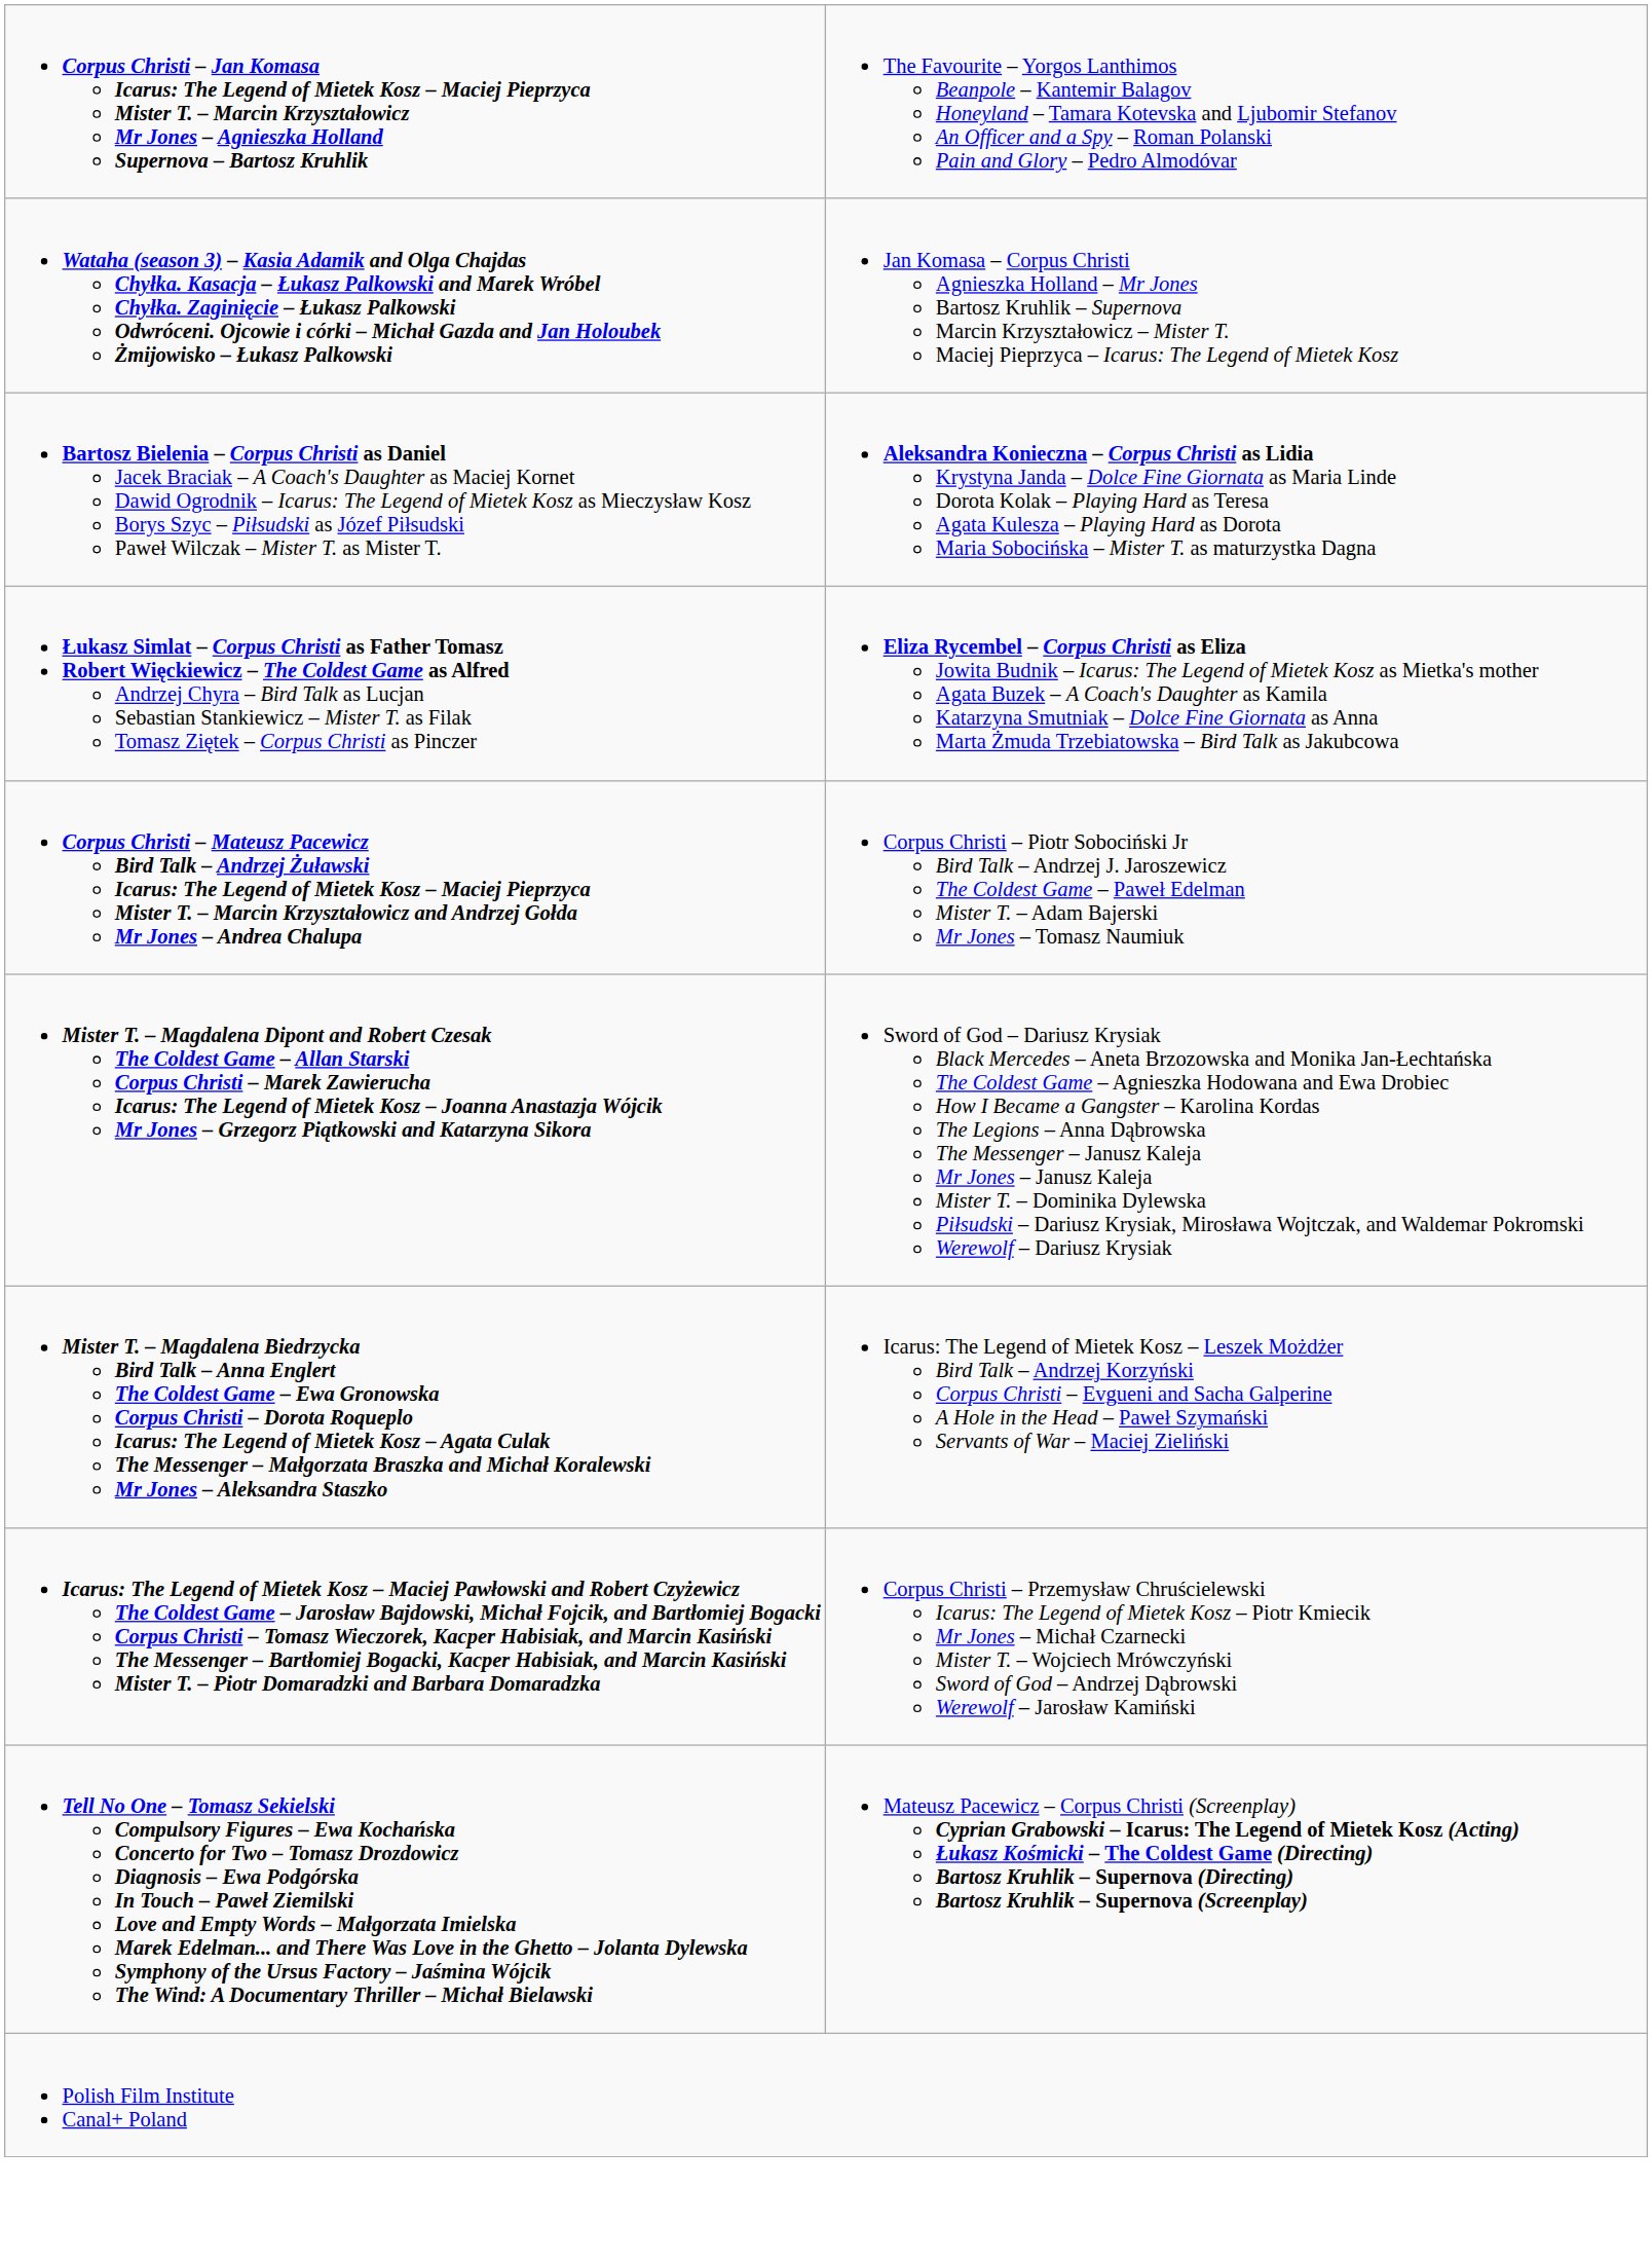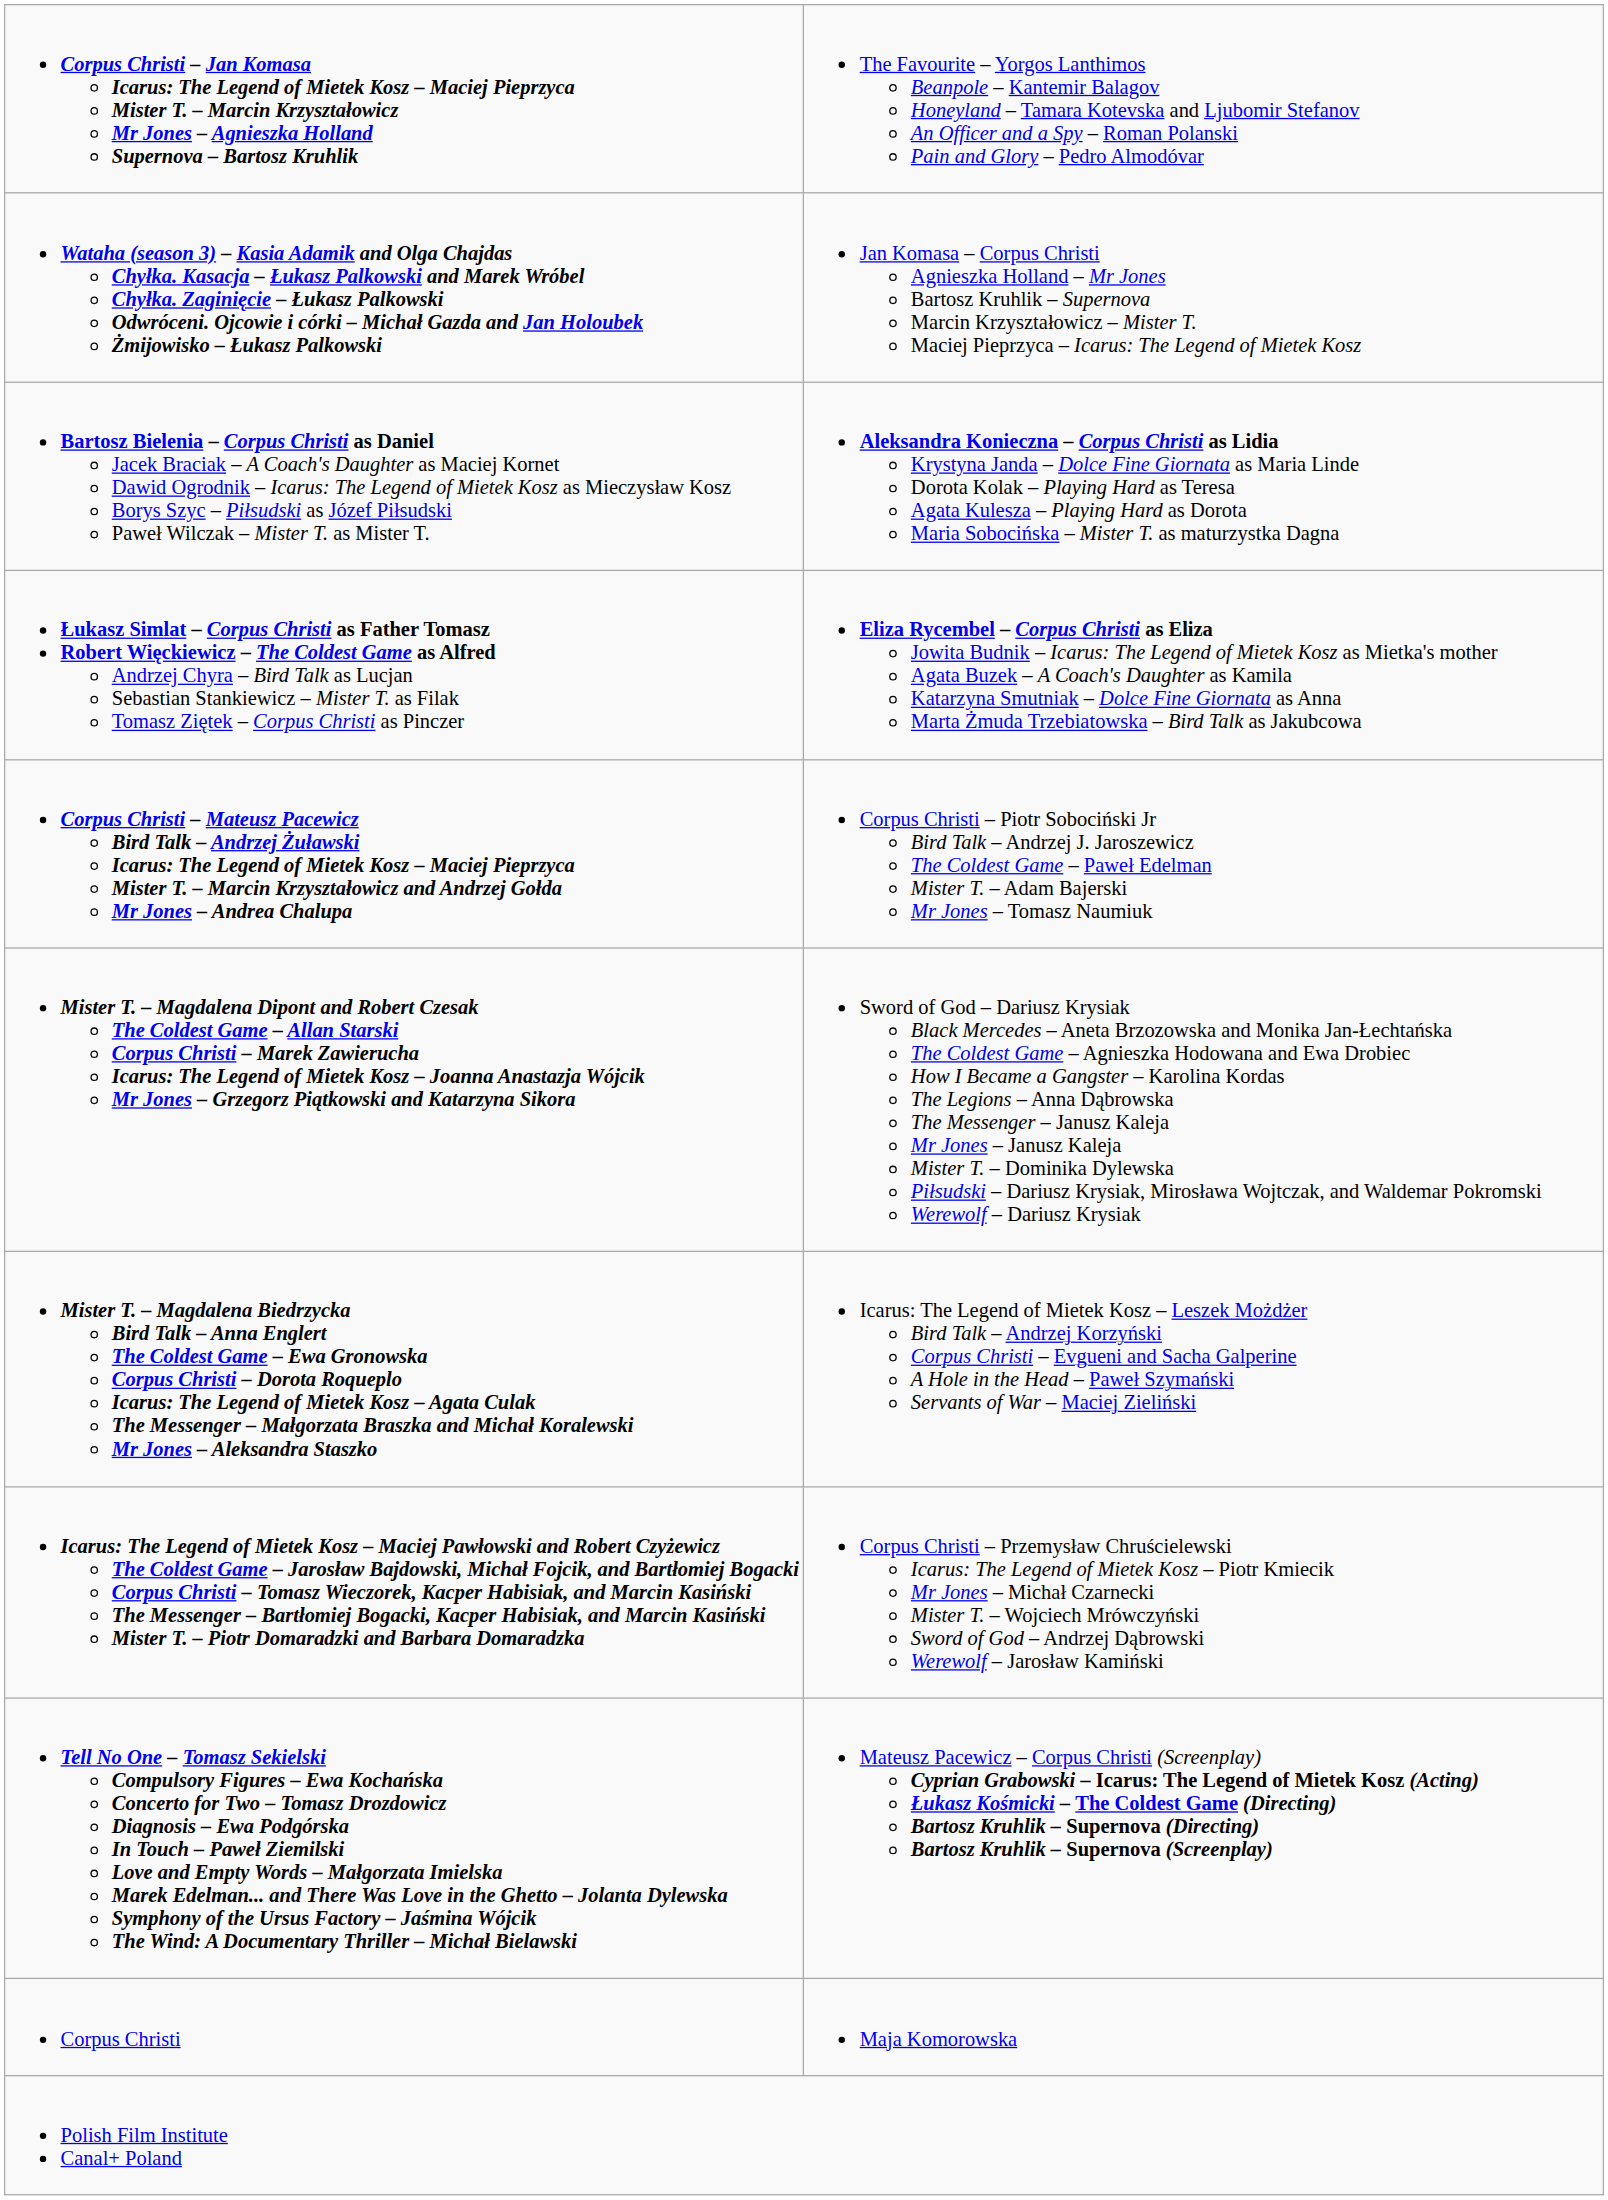+ row: Corpus Christi | Maja Komorowska
